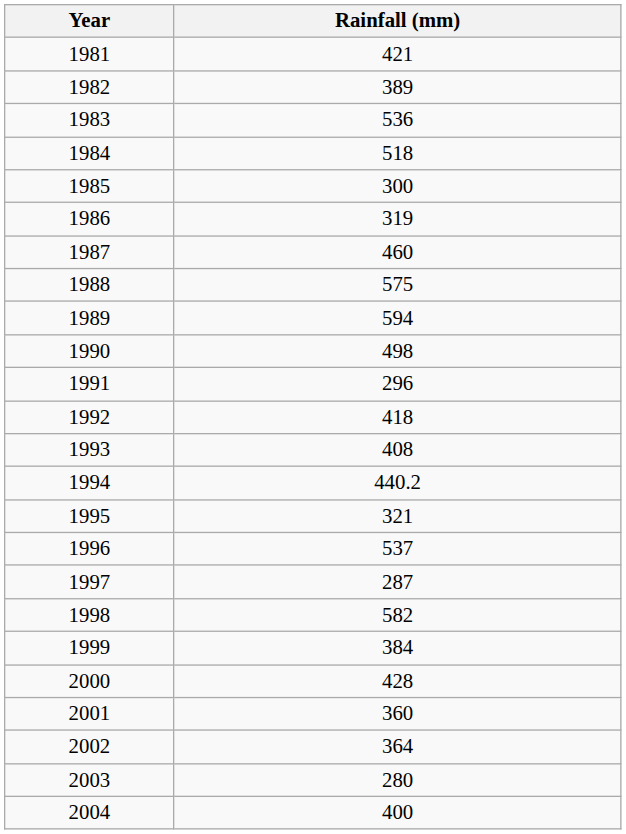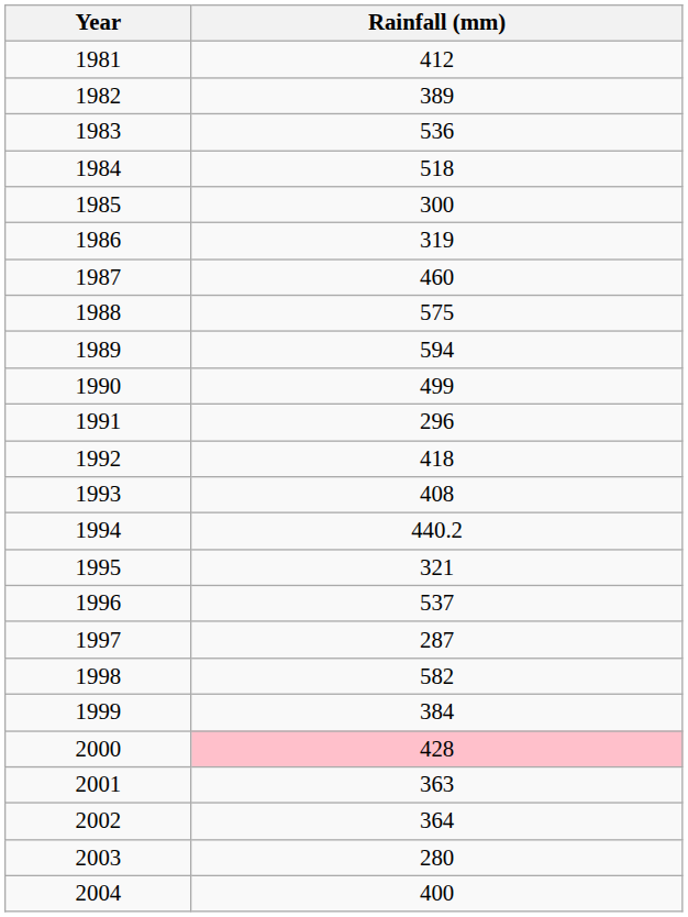1981 | Rainfall (mm): 421 -> 412
1990 | Rainfall (mm): 498 -> 499
2000 | Rainfall (mm): no background -> pink background
2001 | Rainfall (mm): 360 -> 363
